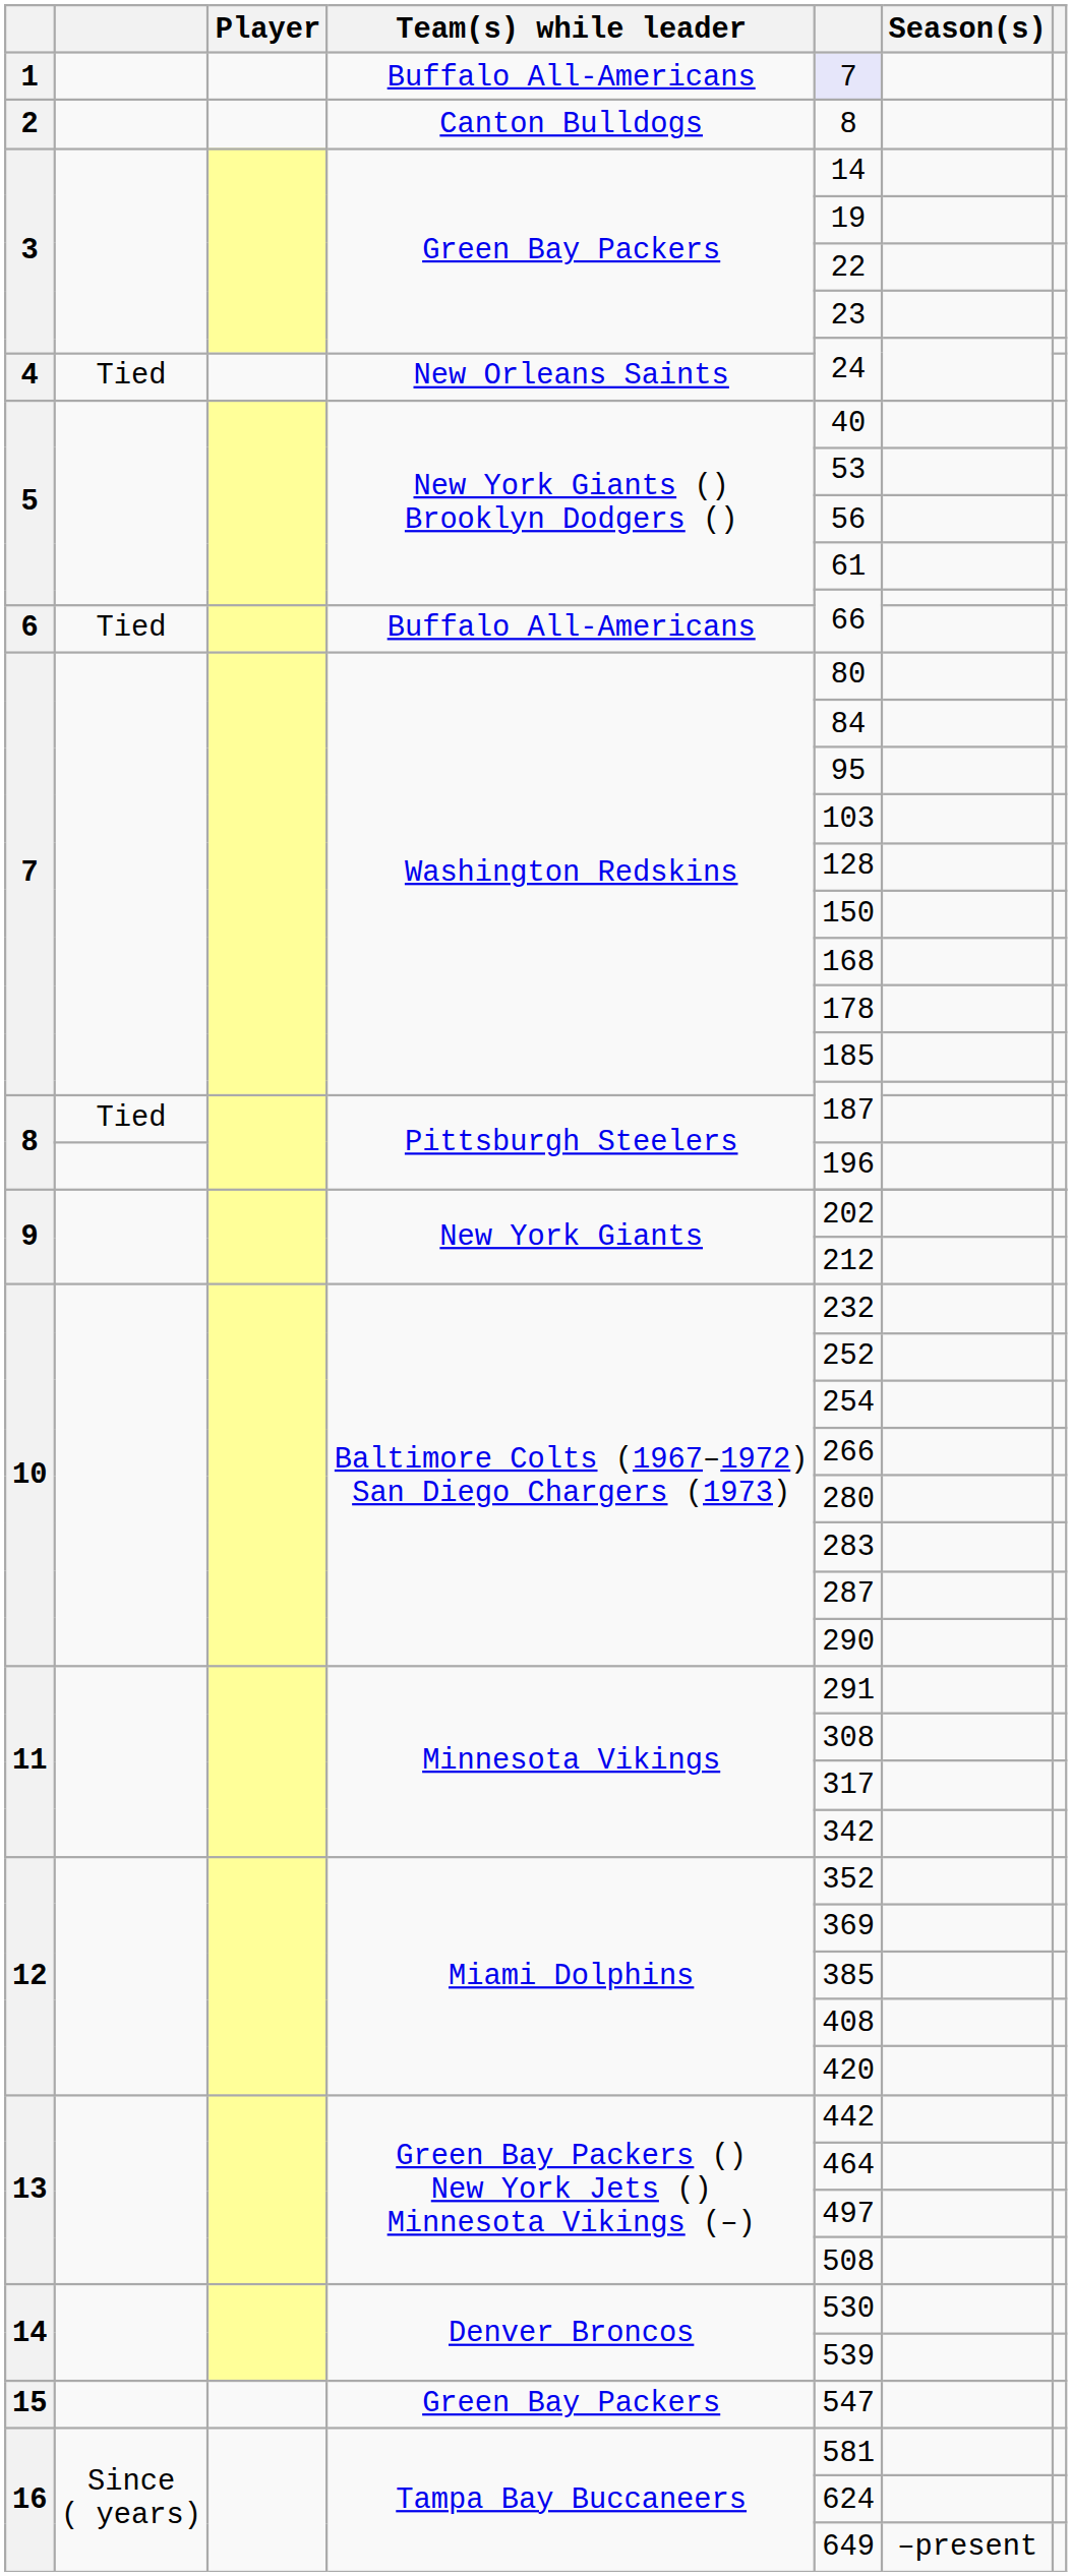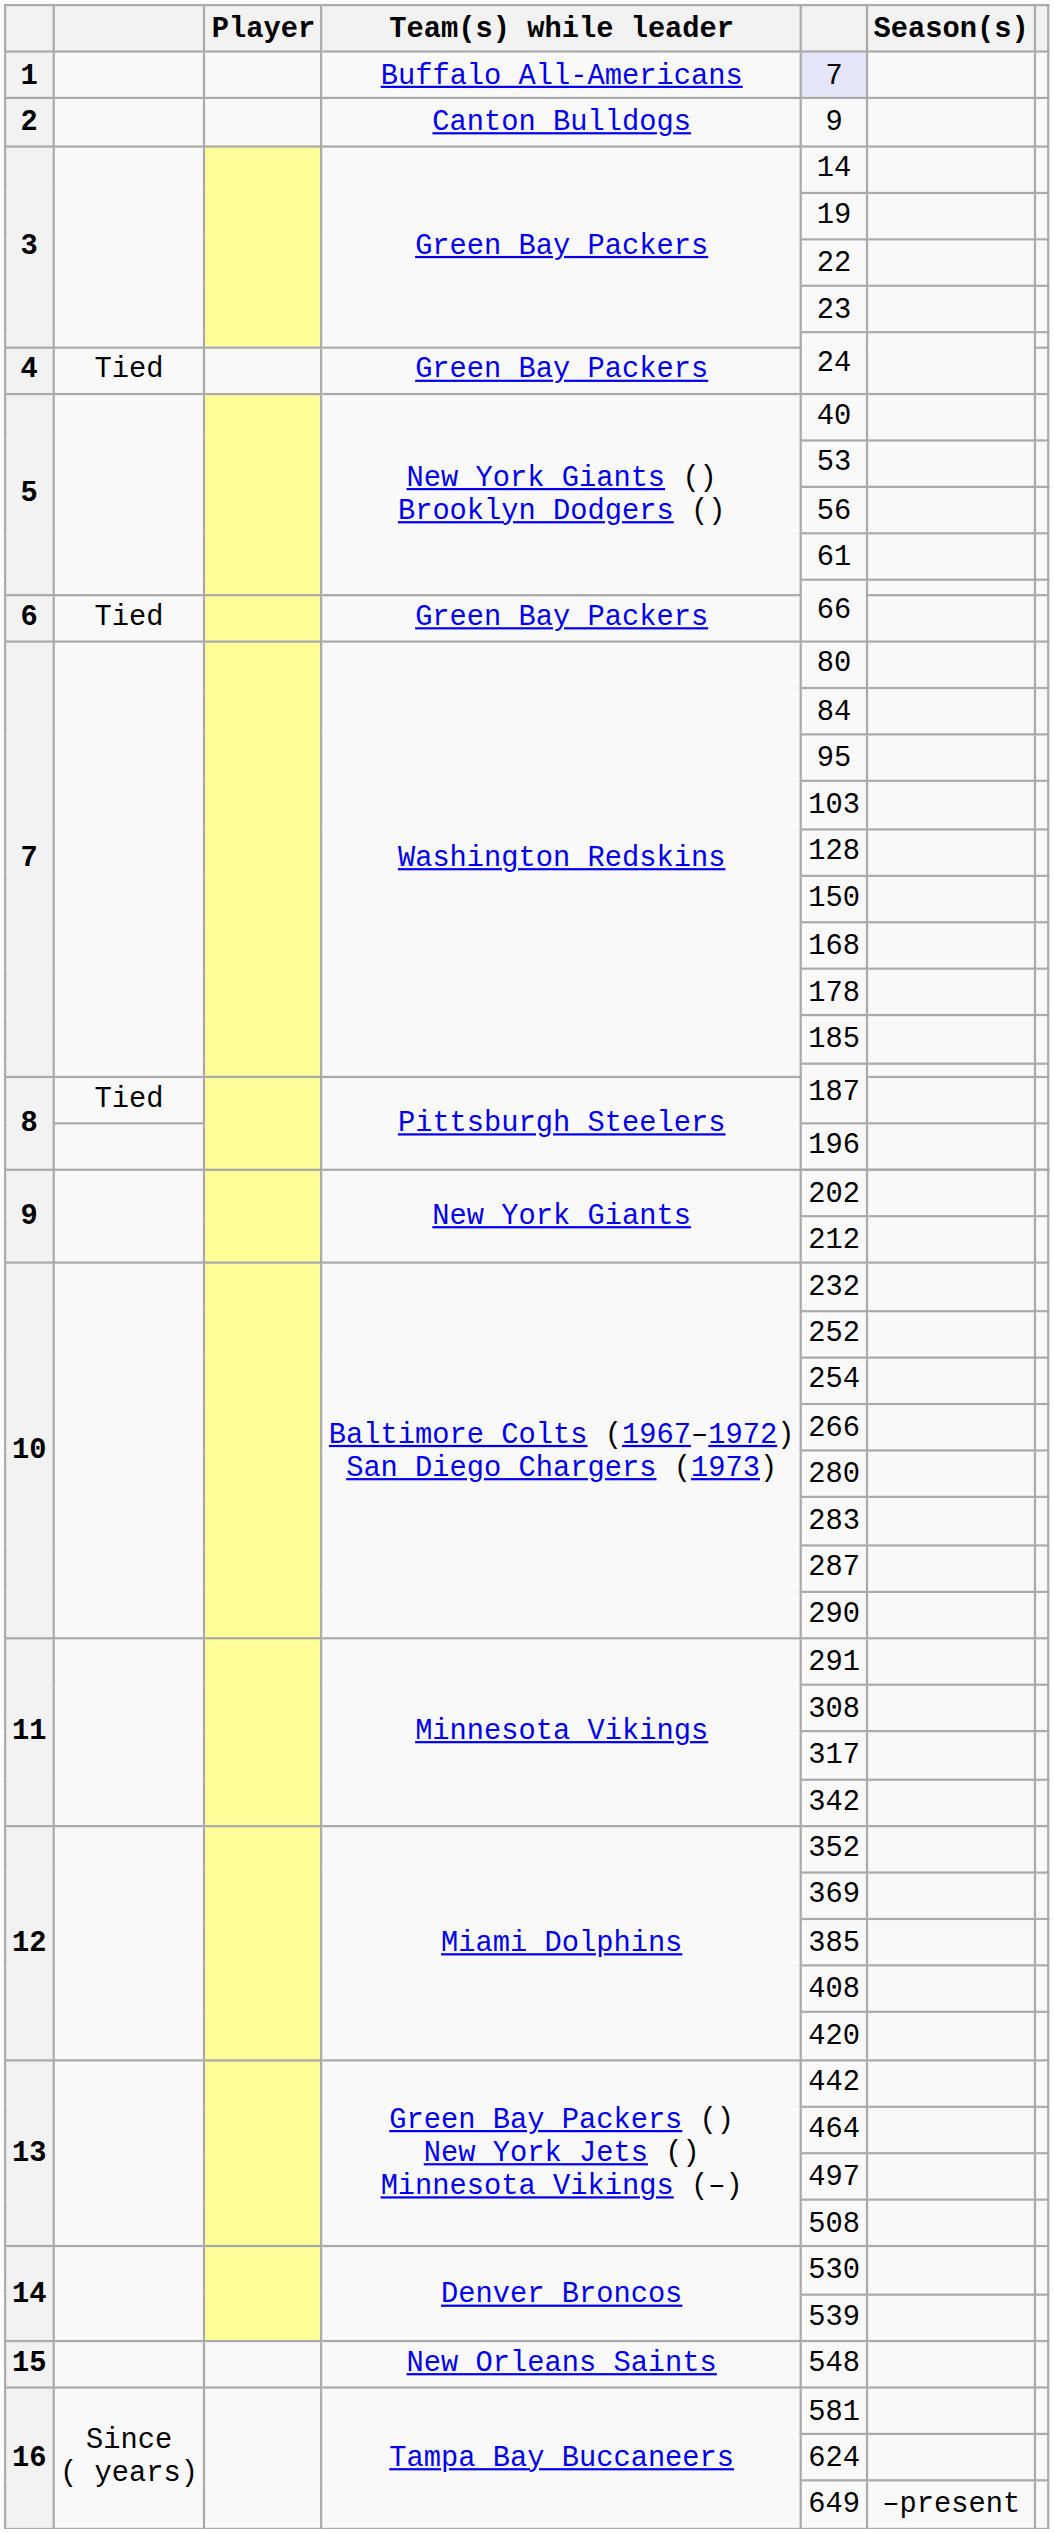2 | column 5: 8 -> 9
4 | Team(s) while leader: New Orleans Saints -> Green Bay Packers
6 | Team(s) while leader: Buffalo All-Americans -> Green Bay Packers
15 | Team(s) while leader: Green Bay Packers -> New Orleans Saints
15 | column 5: 547 -> 548
